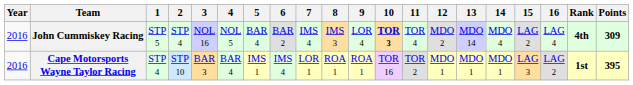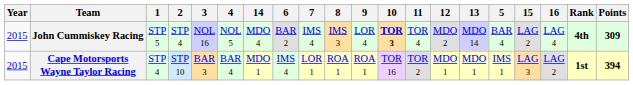columns swapped: 5 <-> 14
John Cummiskey Racing | Year: 2016 -> 2015
Cape Motorsports Wayne Taylor Racing | Year: 2016 -> 2015
Cape Motorsports Wayne Taylor Racing | Points: 395 -> 394
